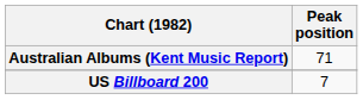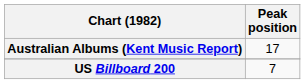Australian Albums (Kent Music Report) | Peak position: 71 -> 17
